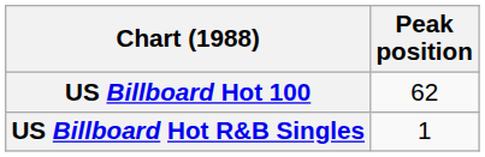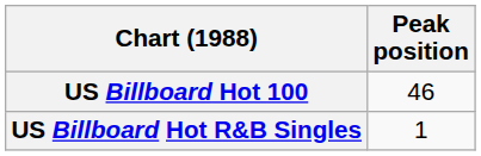US Billboard Hot 100 | Peak position: 62 -> 46
